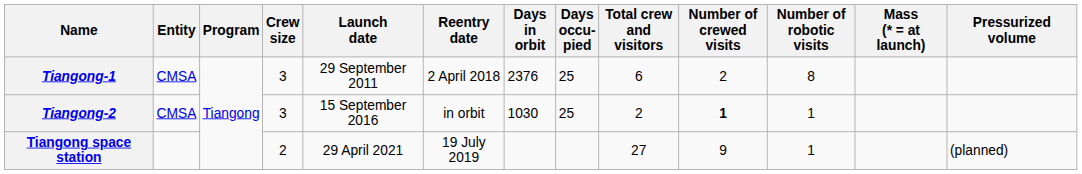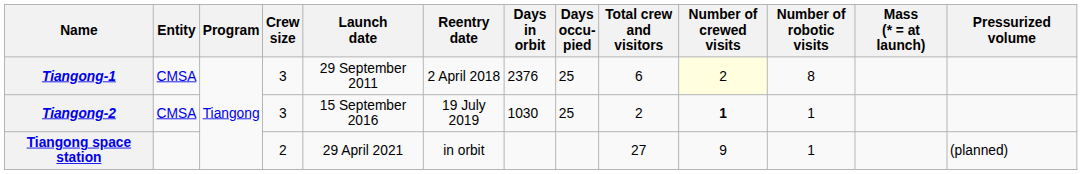Tiangong-1 | Number of crewed visits: no background -> lightyellow background
Tiangong-2 | Reentry date: in orbit -> 19 July 2019
Tiangong space station | Reentry date: 19 July 2019 -> in orbit
